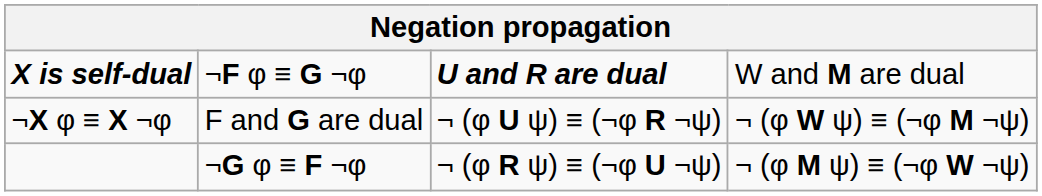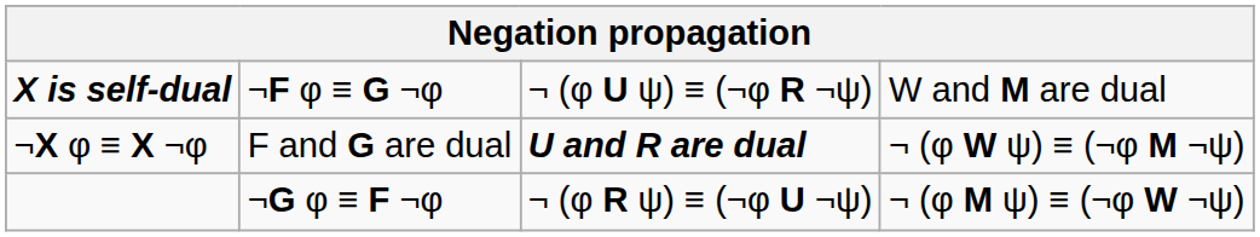X is self-dual | column 3: U and R are dual -> ¬ (φ U ψ) ≡ (¬φ R ¬ψ)
¬X φ ≡ X ¬φ | column 3: ¬ (φ U ψ) ≡ (¬φ R ¬ψ) -> U and R are dual
